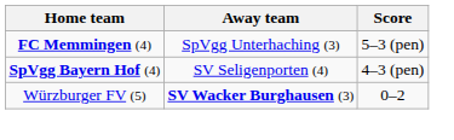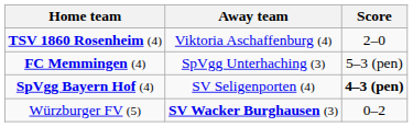+ row: TSV 1860 Rosenheim (4) | Viktoria Aschaffenburg (4) | 2–0
SpVgg Bayern Hof (4) | Score: normal -> bold
